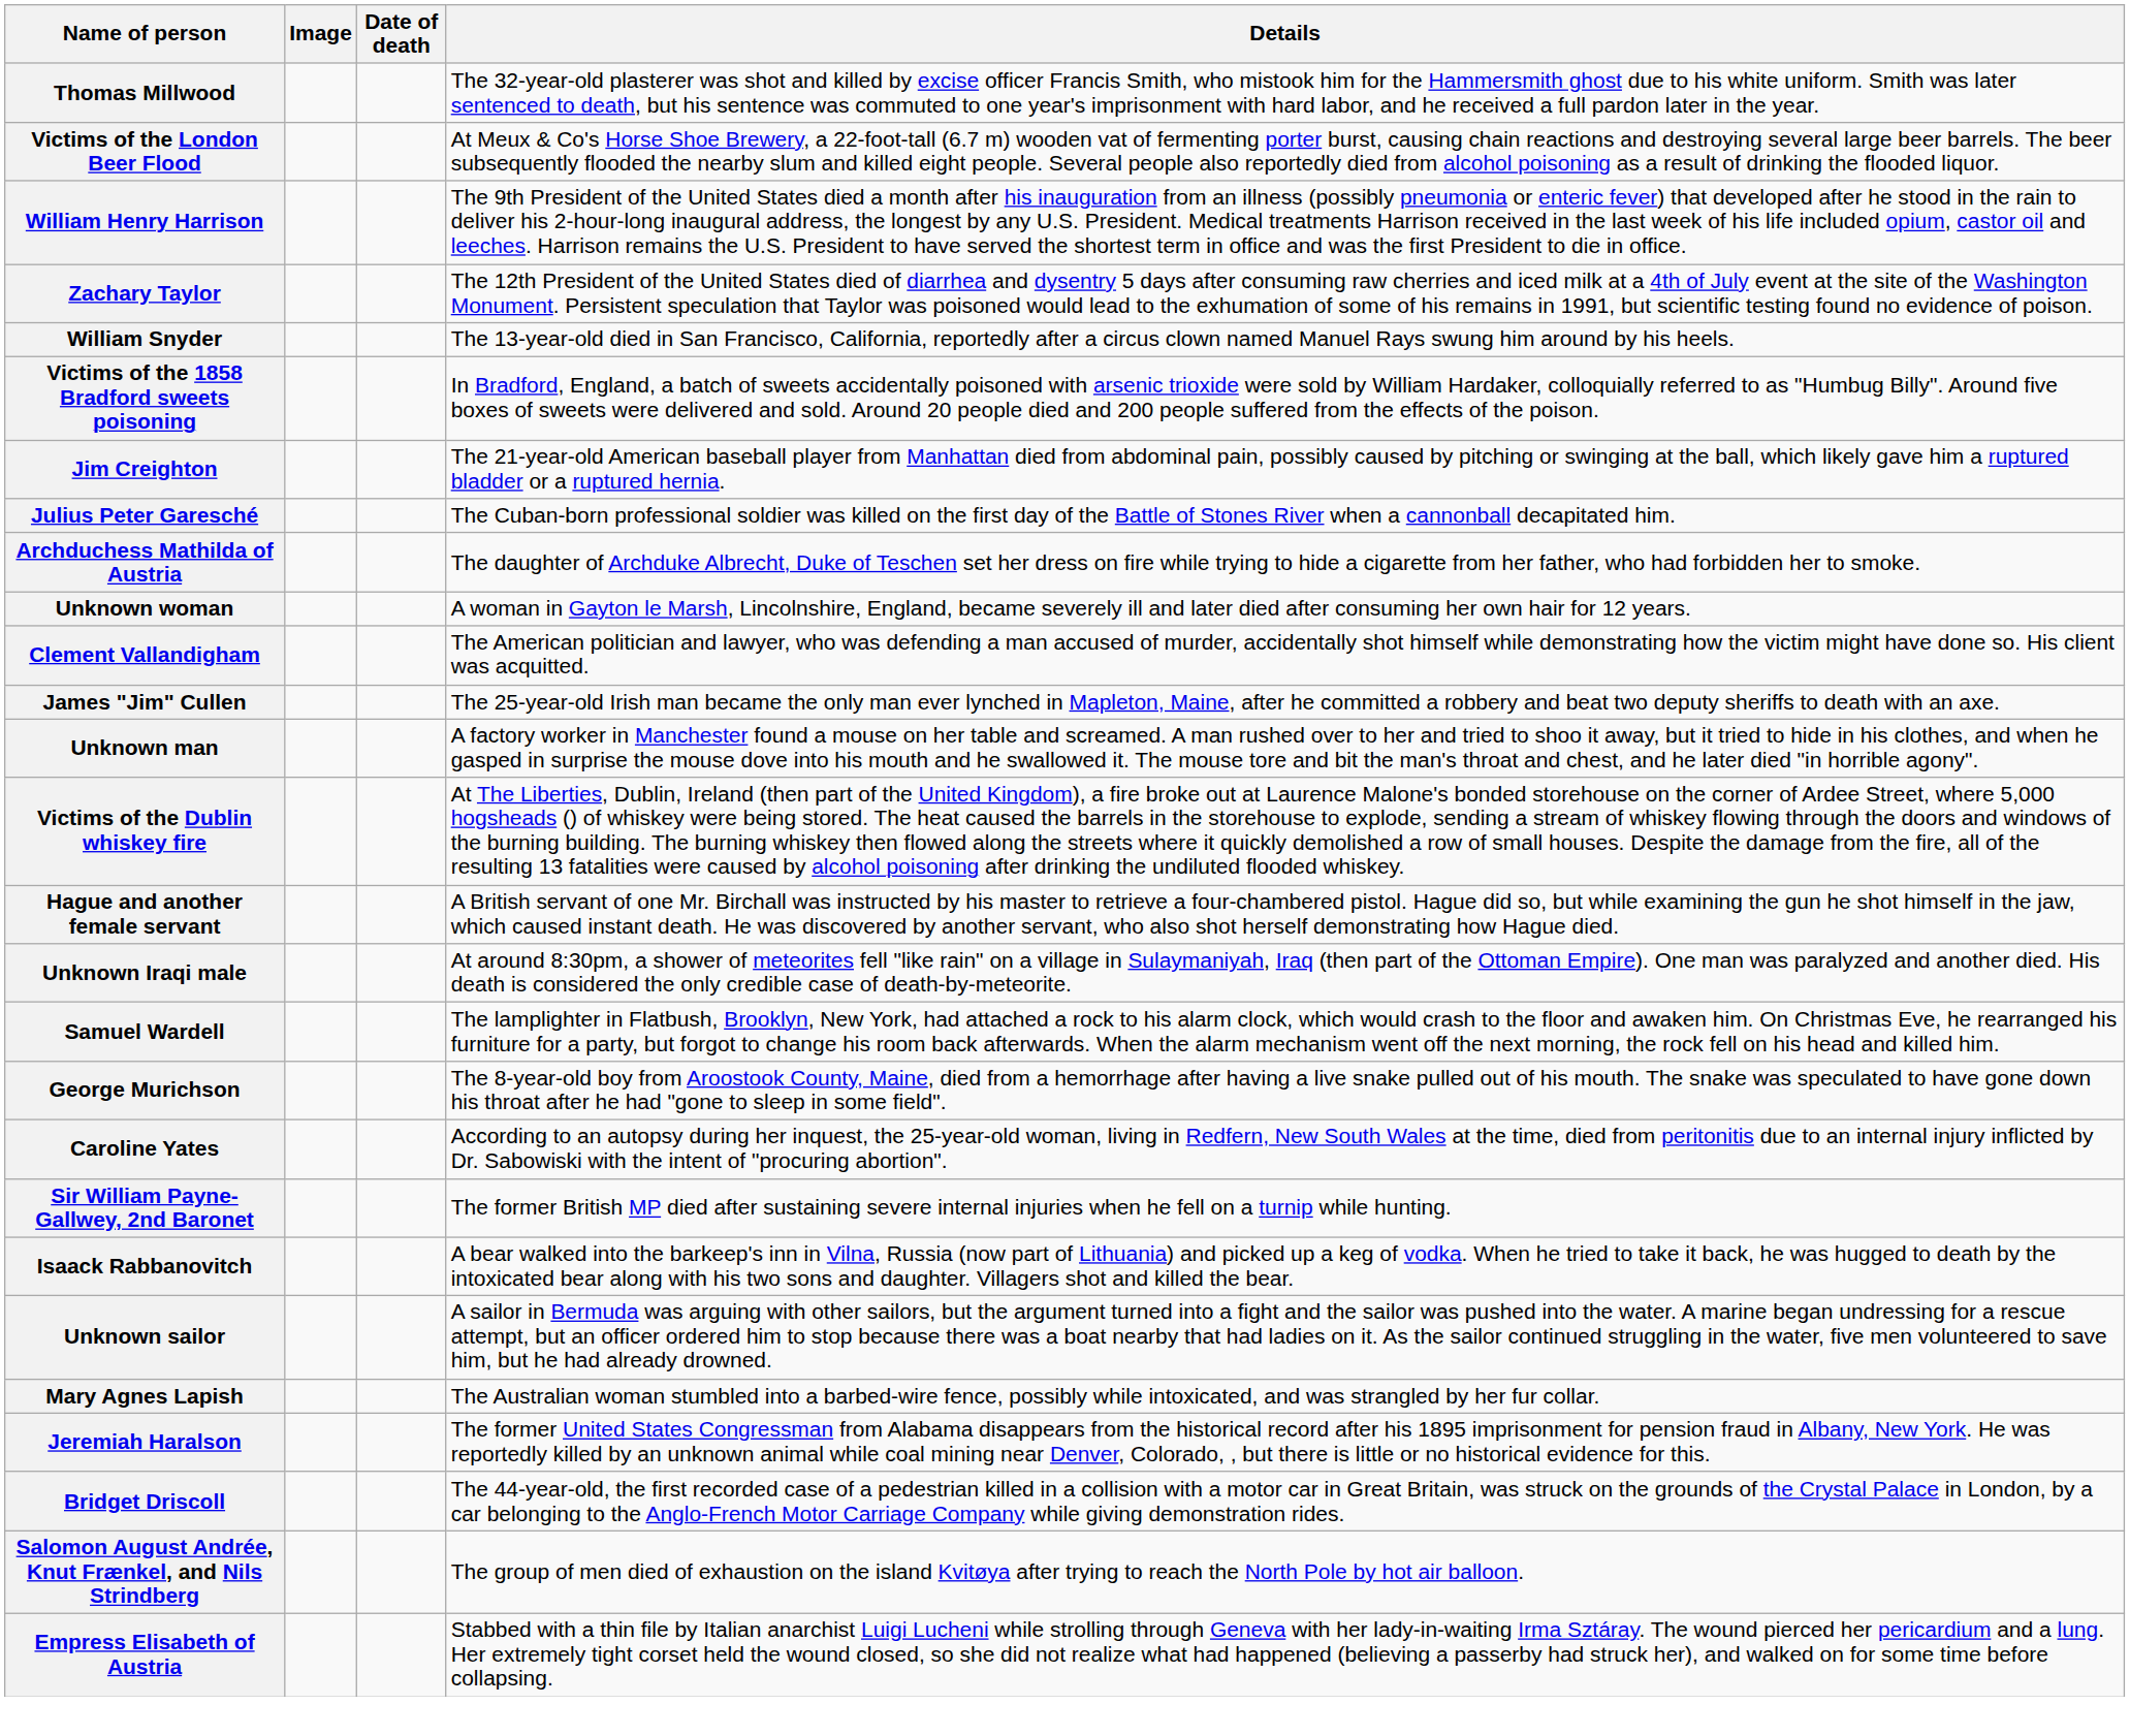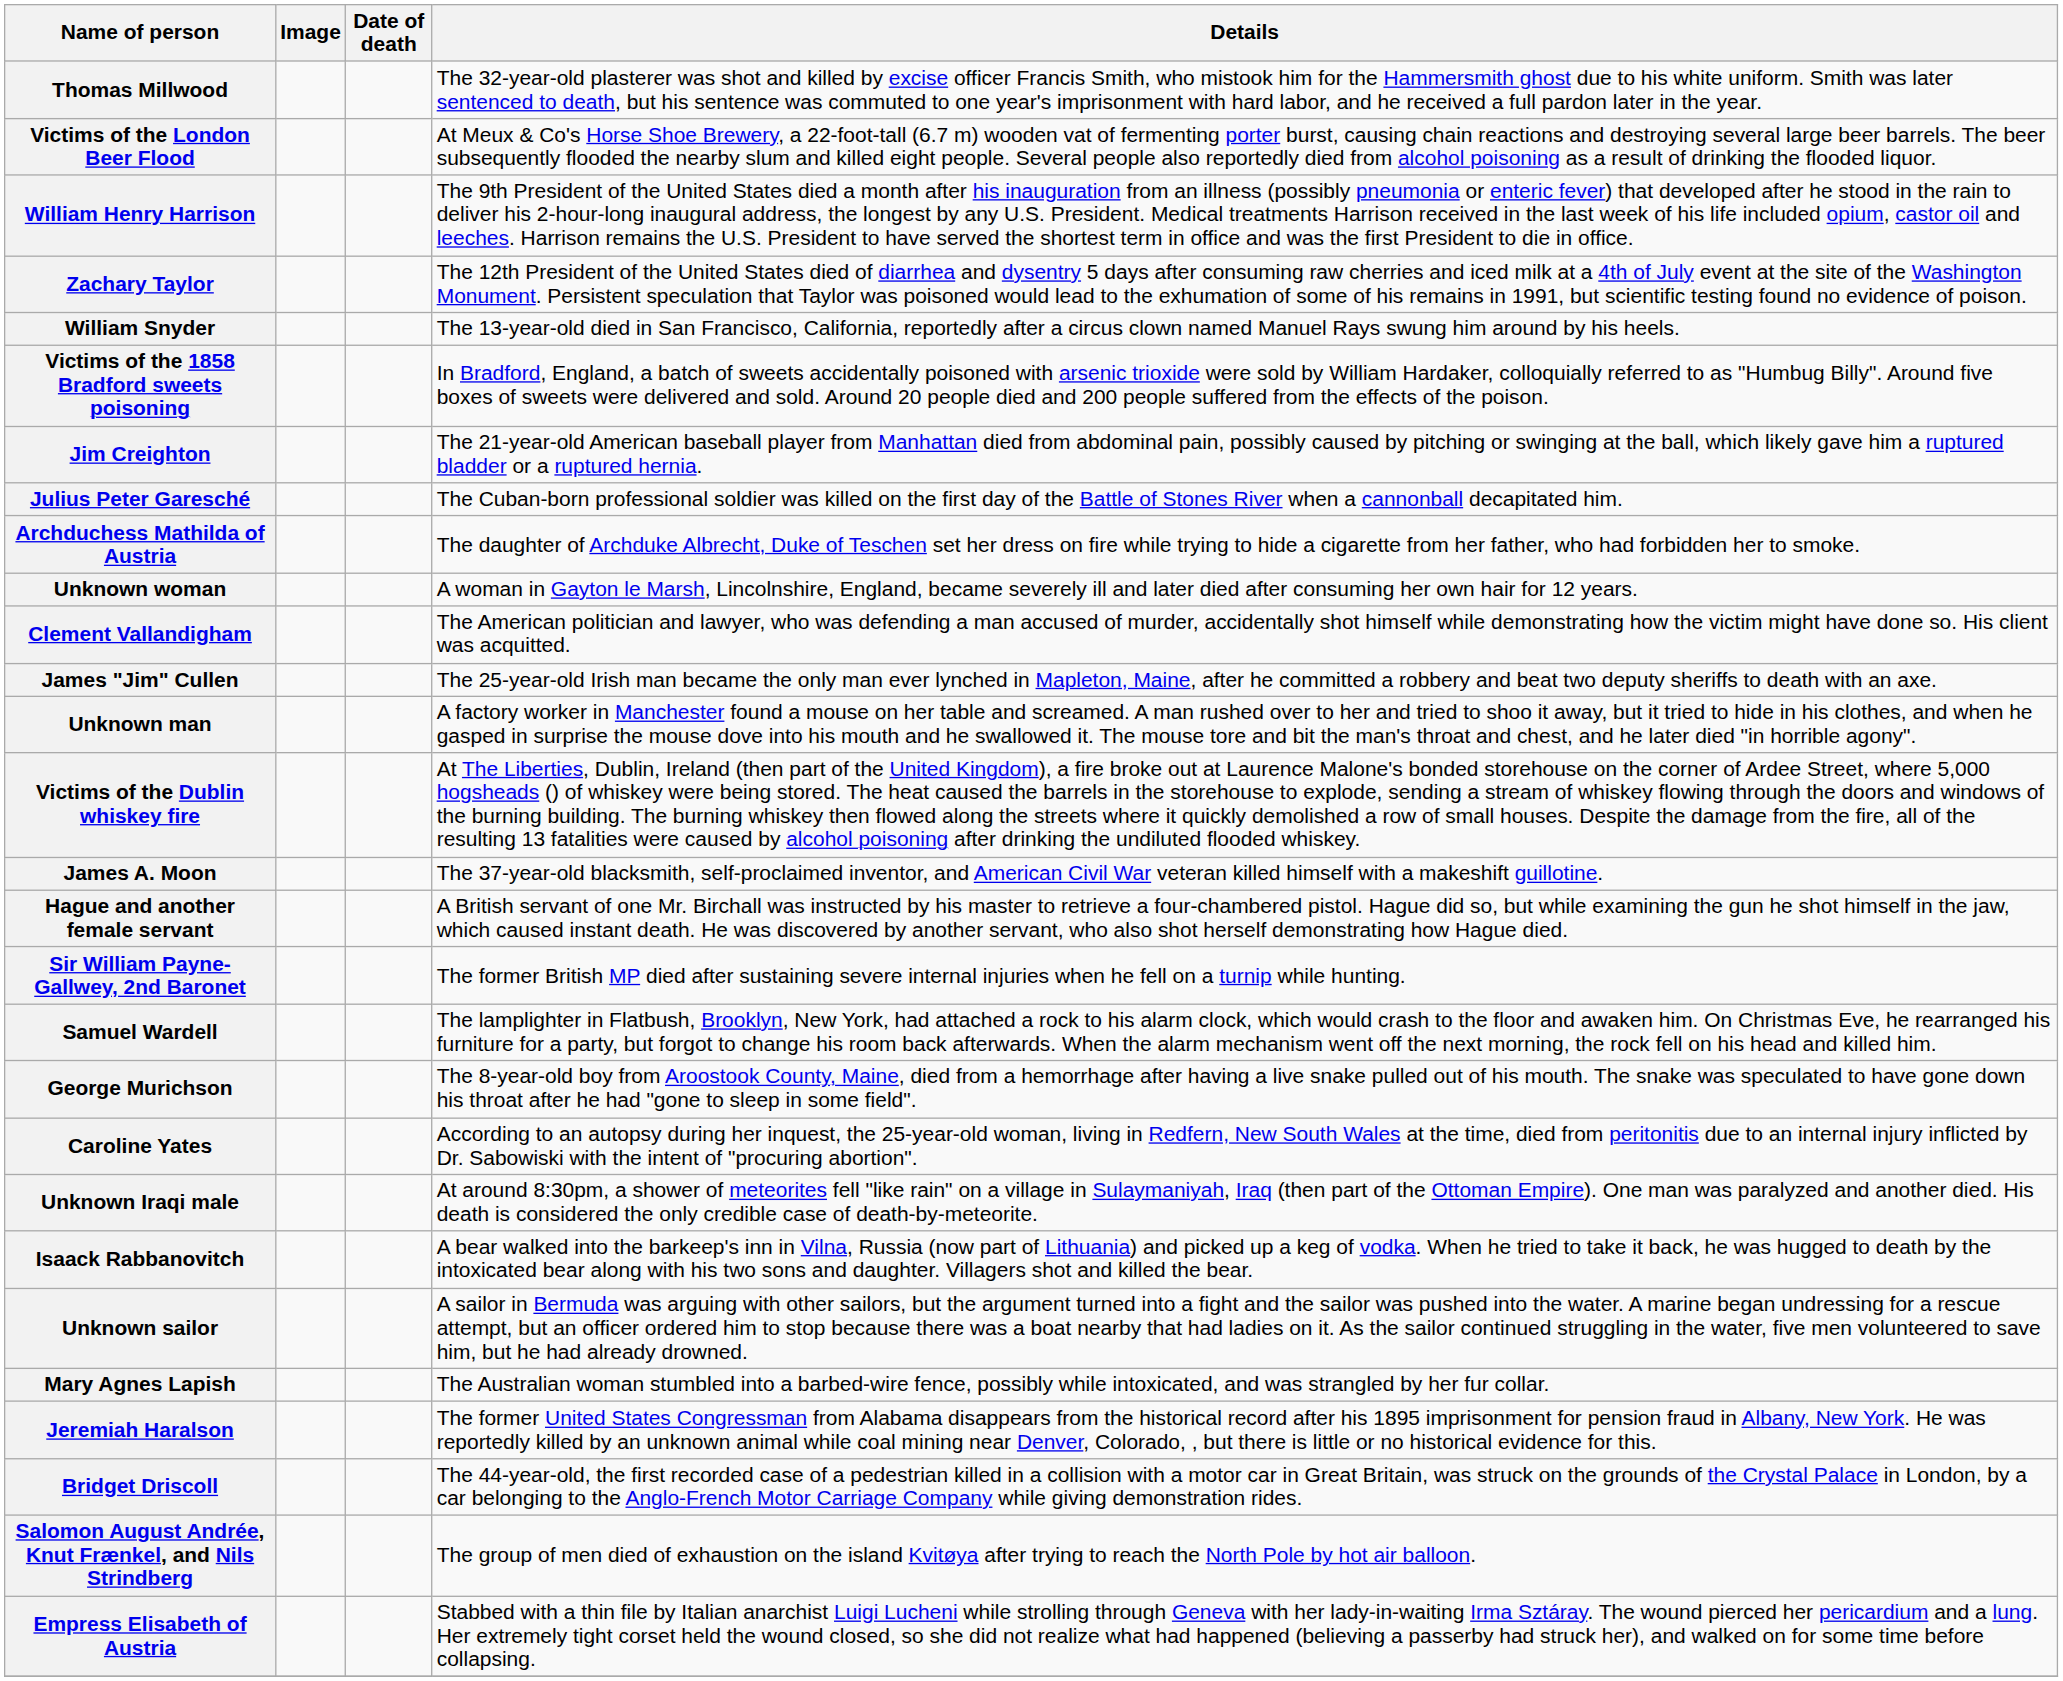+ row: James A. Moon | The 37-year-old blacksmith, self-proclaimed inventor, and American Civil War veteran killed himself with a makeshift guillotine.
rows swapped: Sir William Payne-Gallwey, 2nd Baronet <-> Unknown Iraqi male
